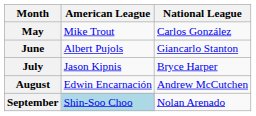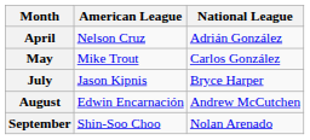+ row: April | Nelson Cruz | Adrián González
- row: June | Albert Pujols | Giancarlo Stanton
September | American League: lightblue background -> no background
